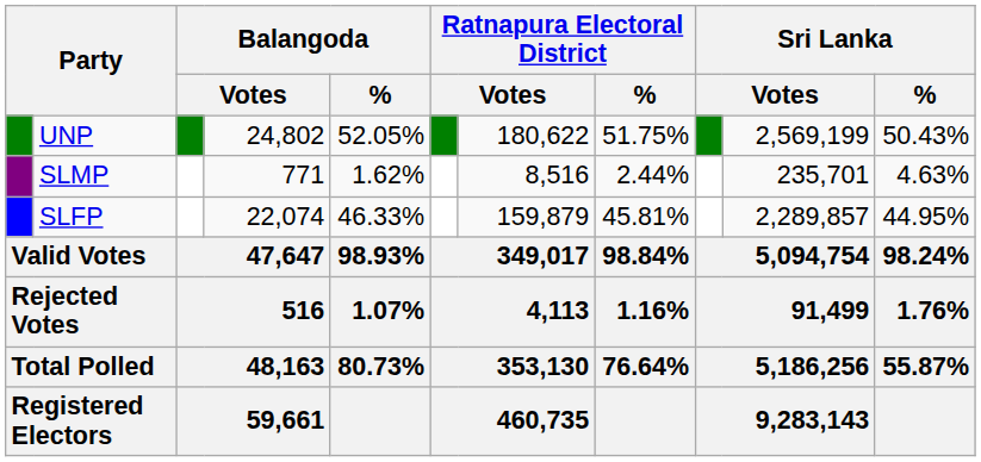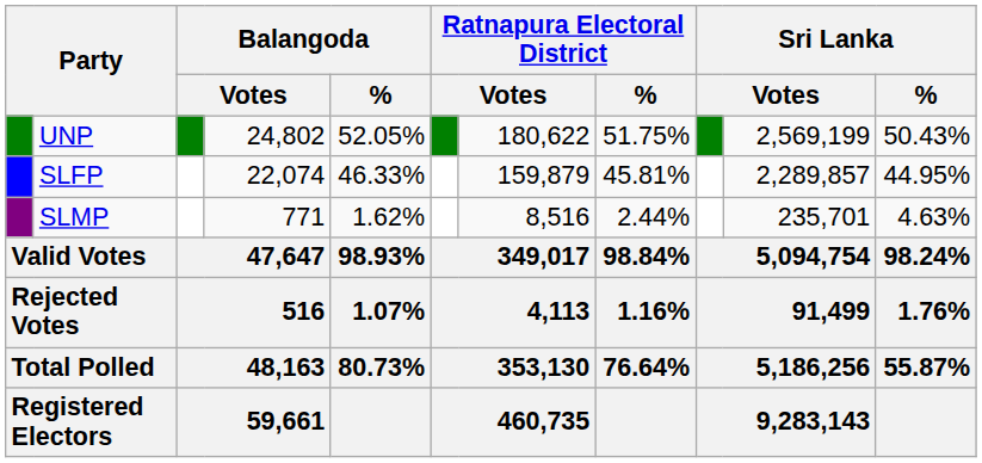rows swapped: SLFP <-> SLMP
